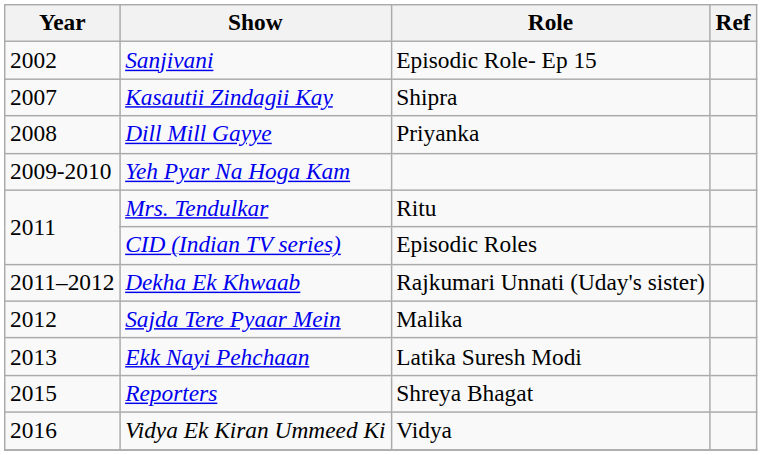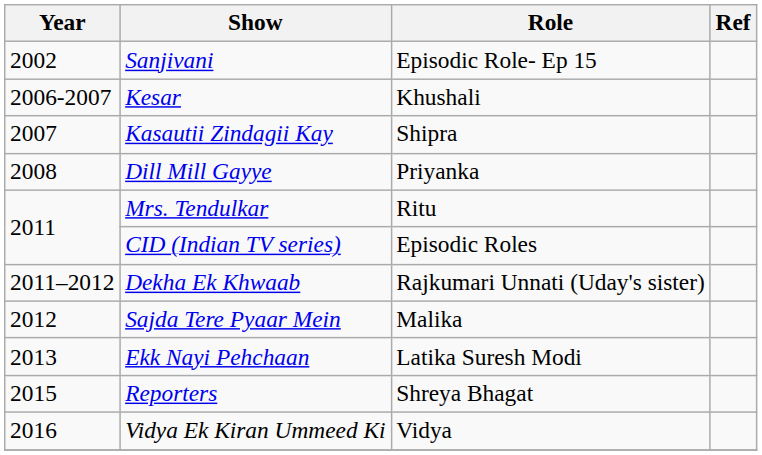+ row: 2006-2007 | Kesar | Khushali
- row: 2009-2010 | Yeh Pyar Na Hoga Kam
